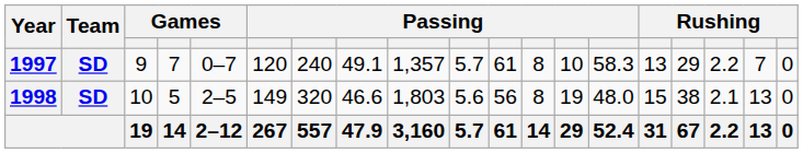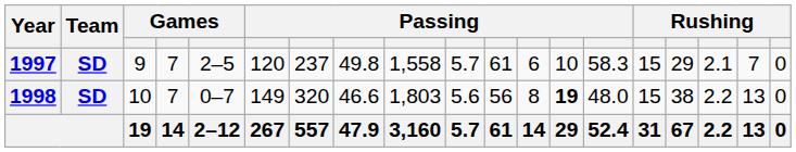1997 | column 5: 0–7 -> 2–5
1997 | column 7: 240 -> 237
1997 | column 8: 49.1 -> 49.8
1997 | column 9: 1,357 -> 1,558
1997 | column 12: 8 -> 6
1997 | column 15: 13 -> 15
1997 | column 17: 2.2 -> 2.1
1998 | column 4: 5 -> 7
1998 | column 5: 2–5 -> 0–7
1998 | column 13: normal -> bold
1998 | column 17: 2.1 -> 2.2
